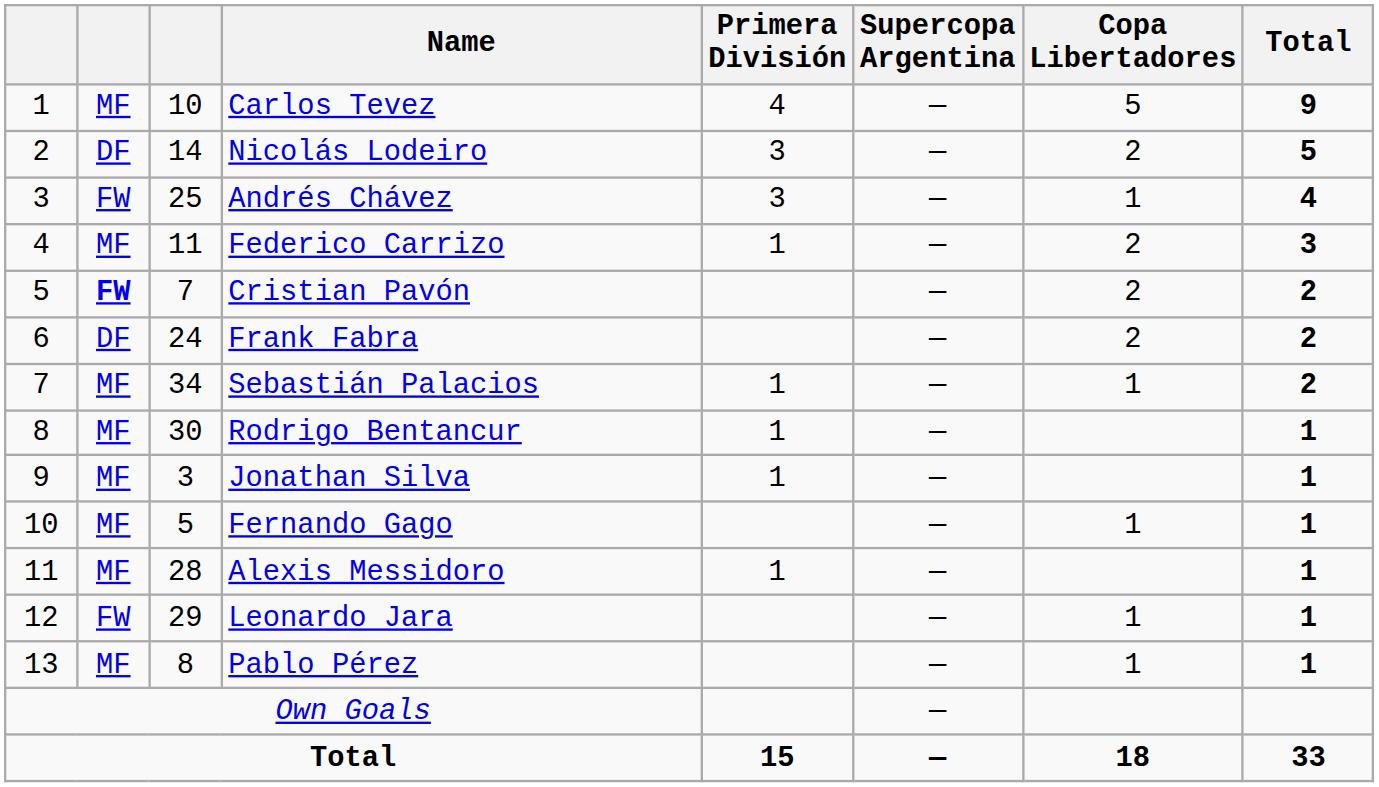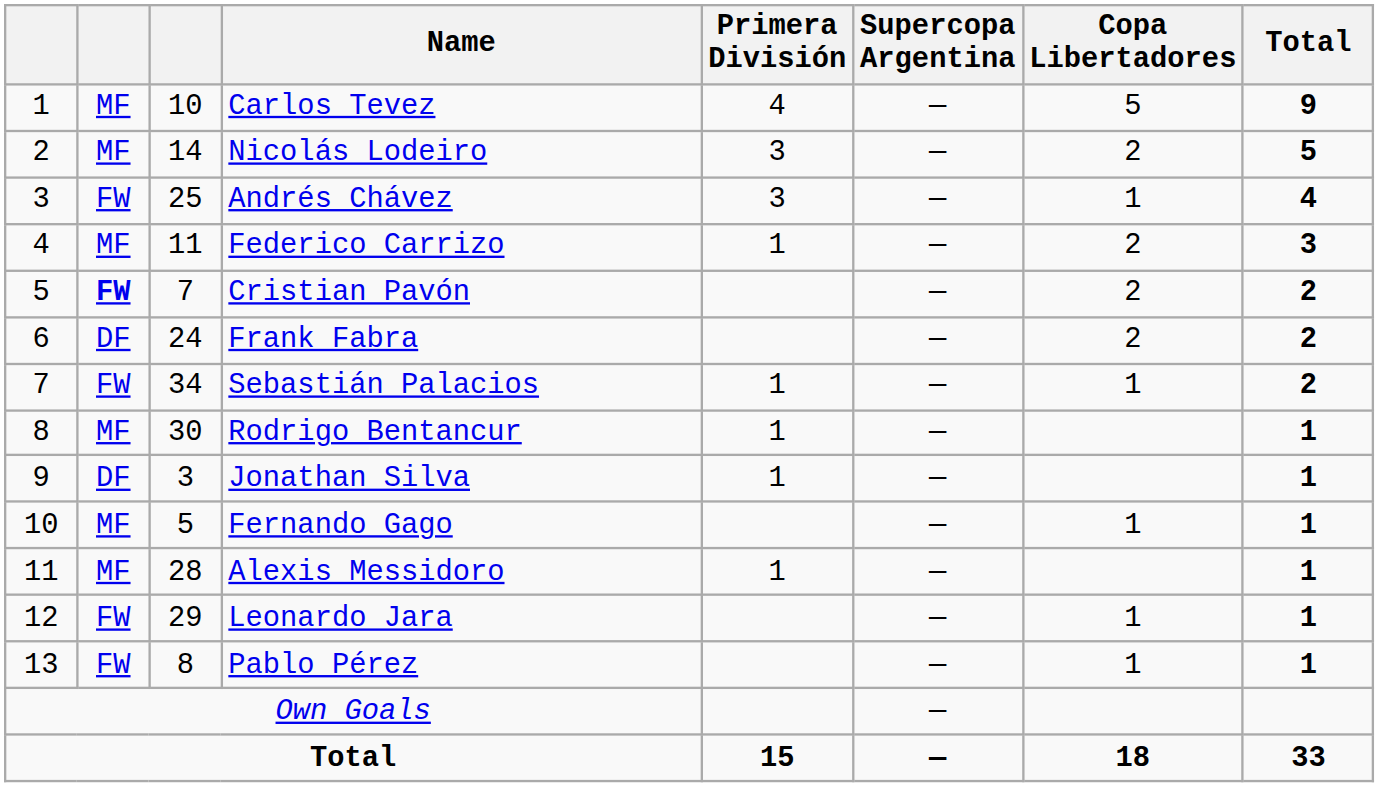Nicolás Lodeiro | column 2: DF -> MF
Sebastián Palacios | column 2: MF -> FW
Jonathan Silva | column 2: MF -> DF
Pablo Pérez | column 2: MF -> FW
